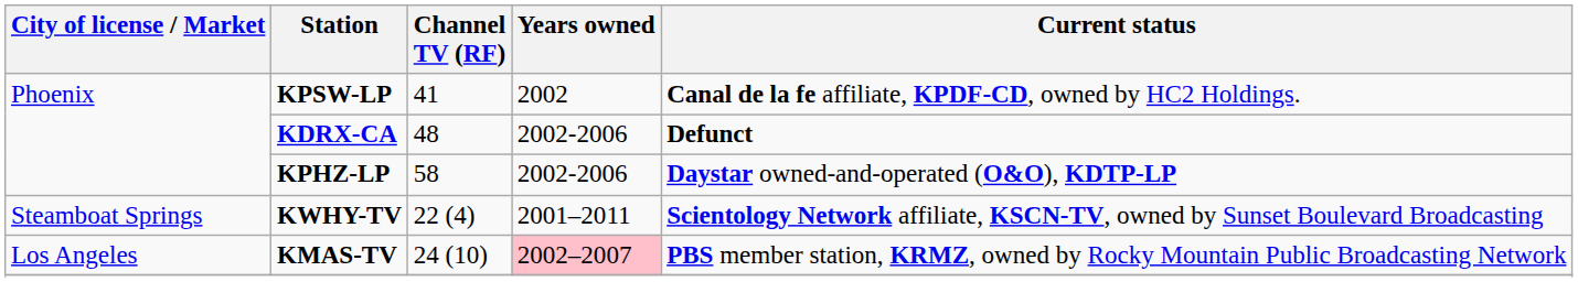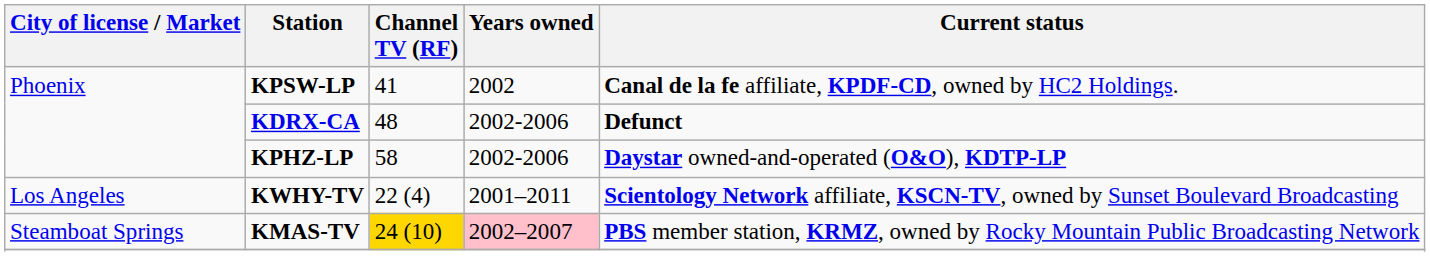KWHY-TV | City of license / Market: Steamboat Springs -> Los Angeles
KMAS-TV | City of license / Market: Los Angeles -> Steamboat Springs
KMAS-TV | Channel TV (RF): no background -> gold background
